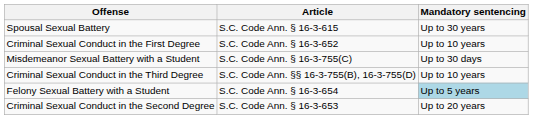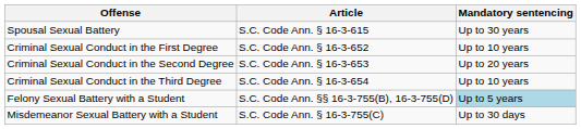rows swapped: Criminal Sexual Conduct in the Second Degree <-> Misdemeanor Sexual Battery with a Student
Criminal Sexual Conduct in the Third Degree | Article: S.C. Code Ann. §§ 16-3-755(B), 16-3-755(D) -> S.C. Code Ann. § 16-3-654
Felony Sexual Battery with a Student | Article: S.C. Code Ann. § 16-3-654 -> S.C. Code Ann. §§ 16-3-755(B), 16-3-755(D)
